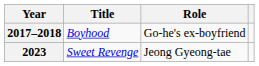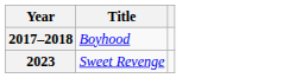- column: Role | Go-he's ex-boyfriend | Jeong Gyeong-tae
